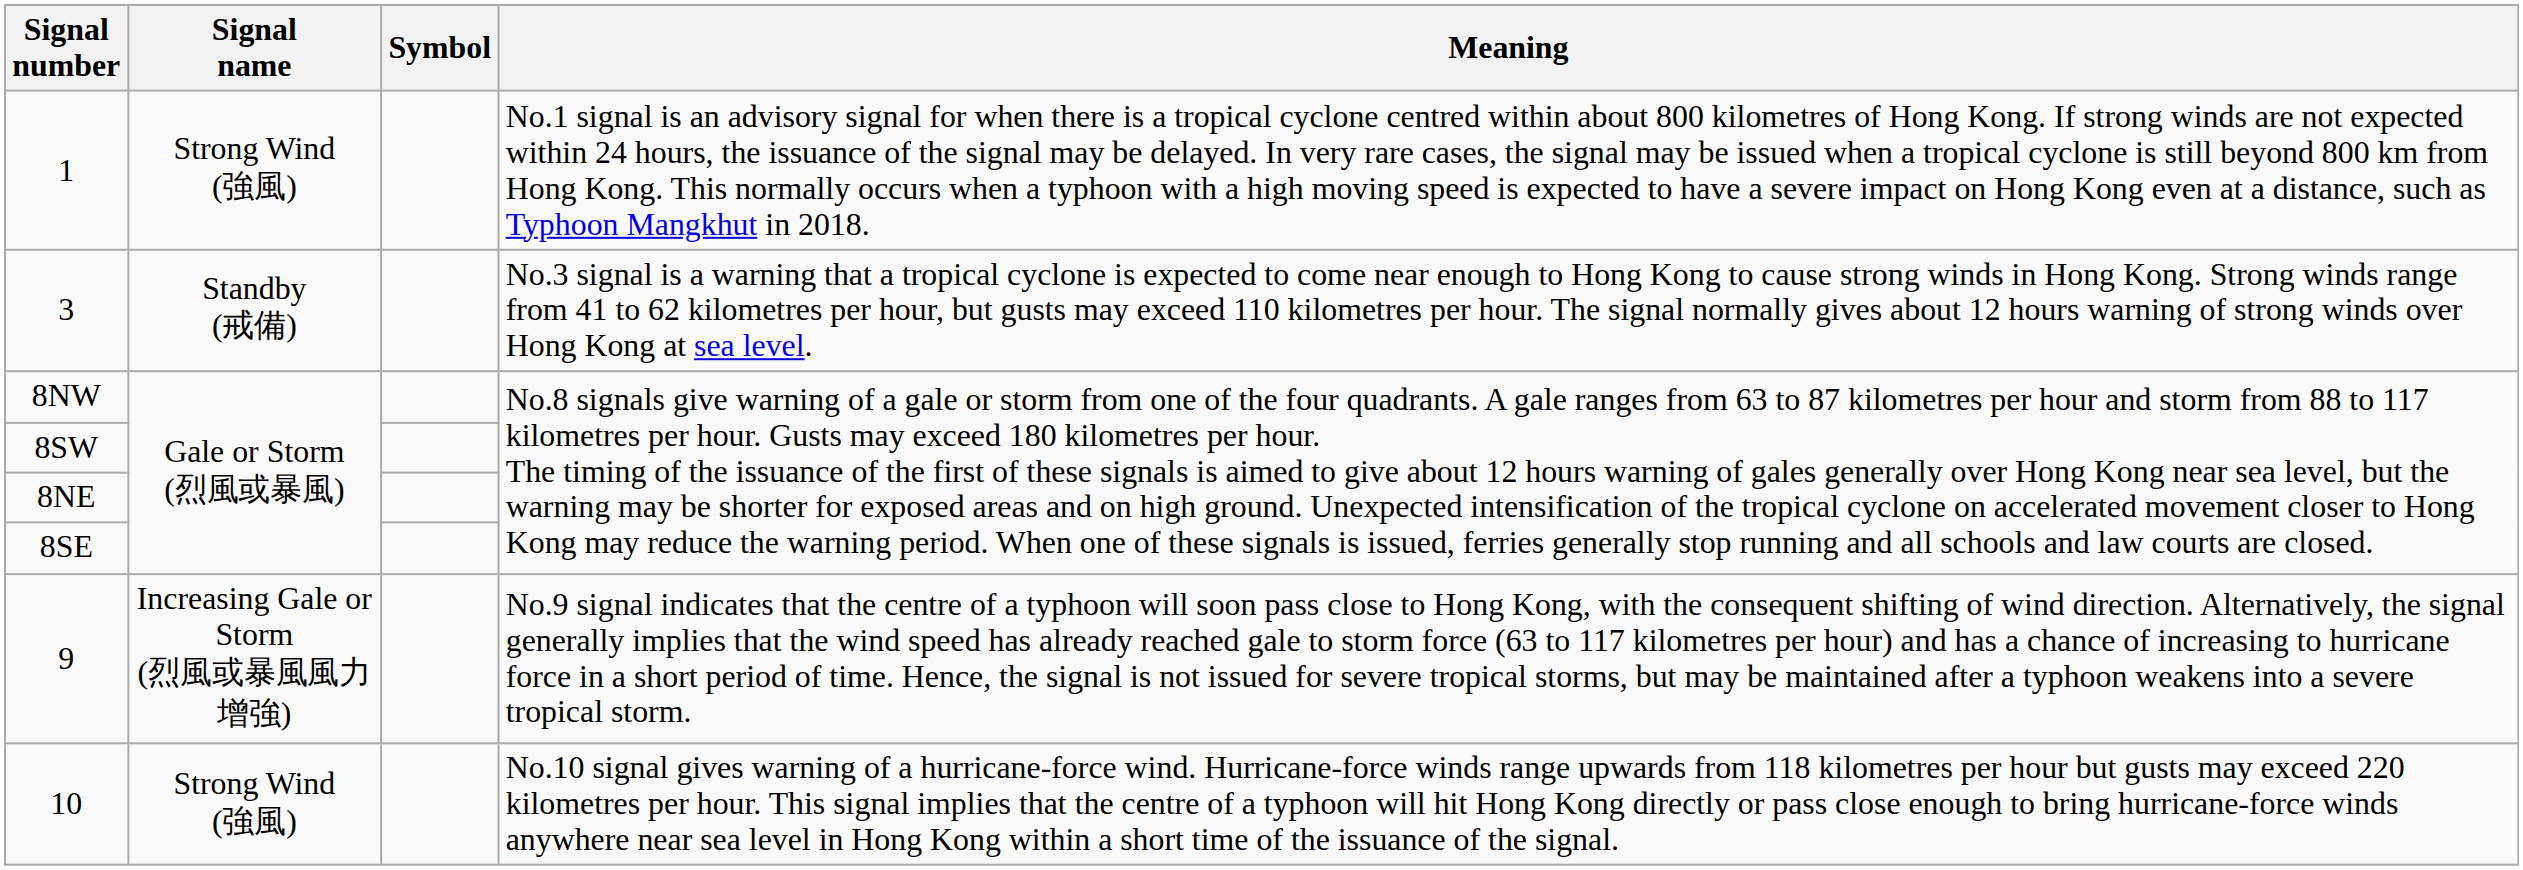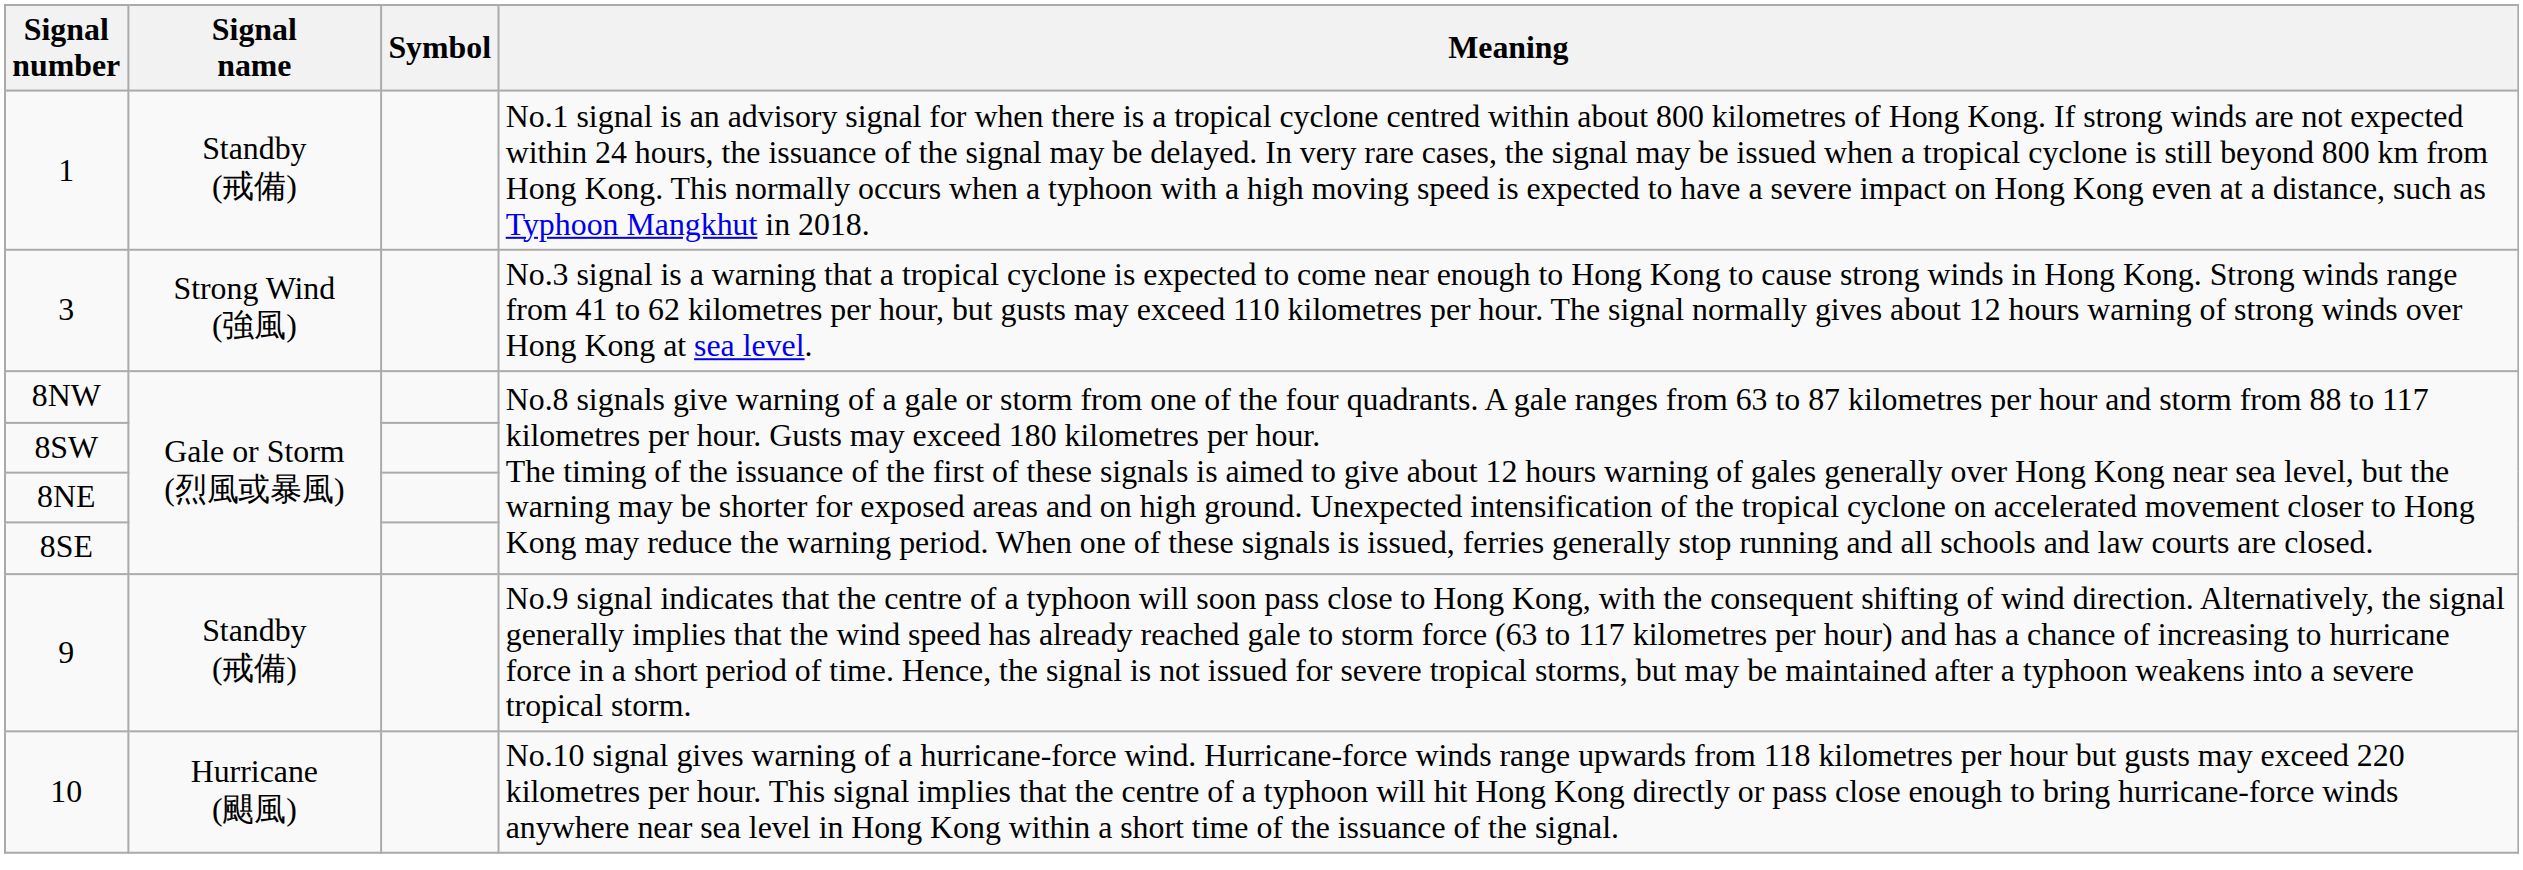1 | Signal name: Strong Wind (強風) -> Standby (戒備)
3 | Signal name: Standby (戒備) -> Strong Wind (強風)
9 | Signal name: Increasing Gale or Storm (烈風或暴風風力增強) -> Standby (戒備)
10 | Signal name: Strong Wind (強風) -> Hurricane (颶風)
